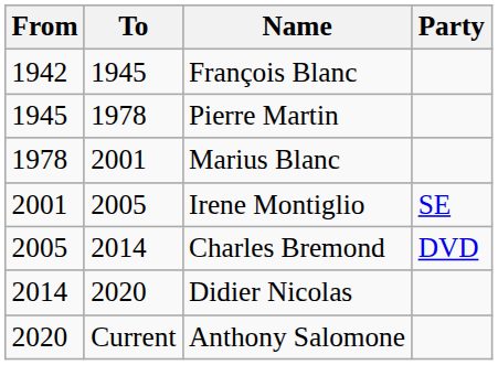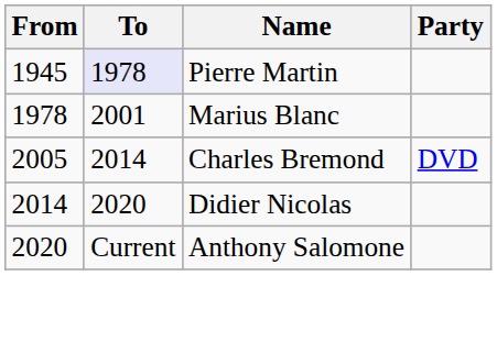- row: 1942 | 1945 | François Blanc
Pierre Martin | To: no background -> lavender background
- row: 2001 | 2005 | Irene Montiglio | SE
